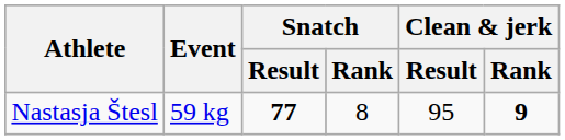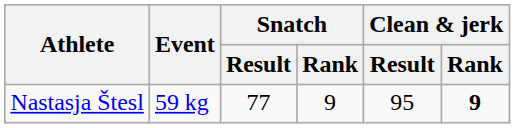Nastasja Štesl | Snatch / Result: bold -> normal
Nastasja Štesl | Snatch / Rank: 8 -> 9
